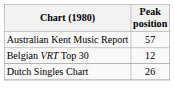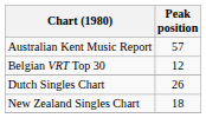+ row: New Zealand Singles Chart | 18
